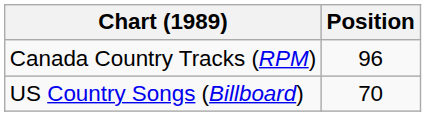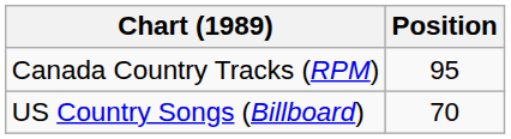Canada Country Tracks (RPM) | Position: 96 -> 95
